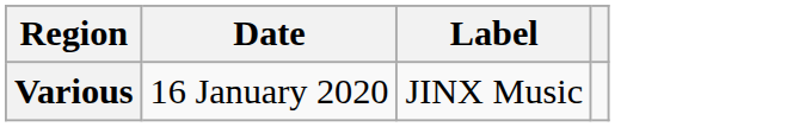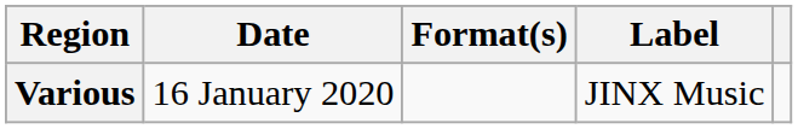+ column: Format(s)
